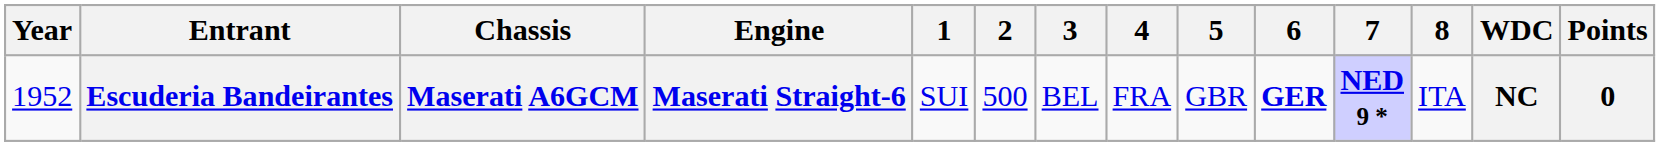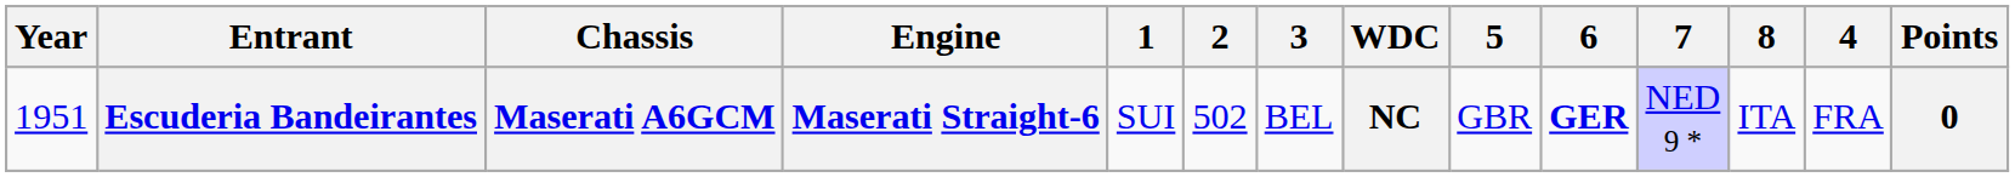columns swapped: 4 <-> WDC
Escuderia Bandeirantes | Year: 1952 -> 1951
Escuderia Bandeirantes | 2: 500 -> 502
Escuderia Bandeirantes | 7: bold -> normal
